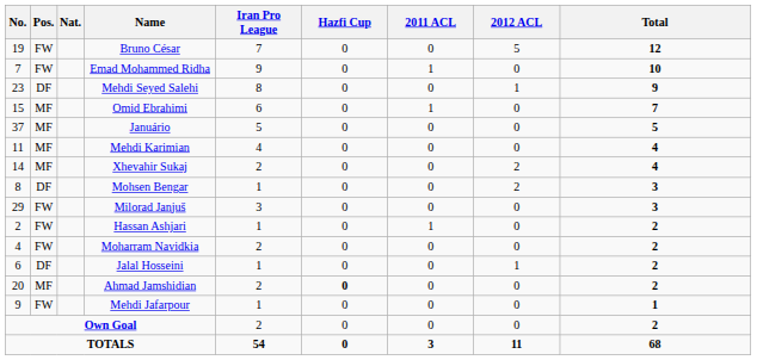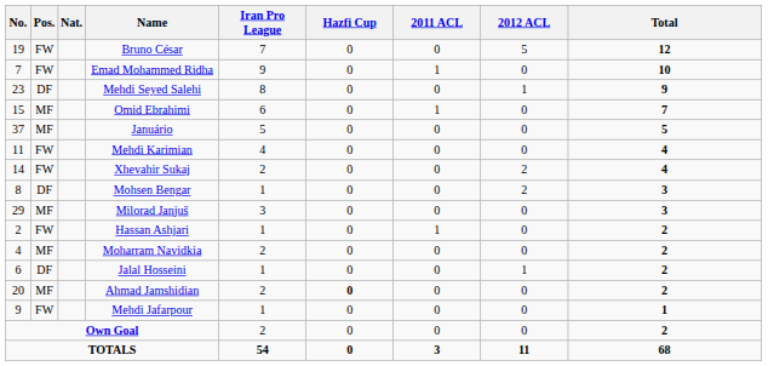Mehdi Karimian | Pos.: MF -> FW
Xhevahir Sukaj | Pos.: MF -> FW
Milorad Janjuš | Pos.: FW -> MF
Moharram Navidkia | Pos.: FW -> MF
